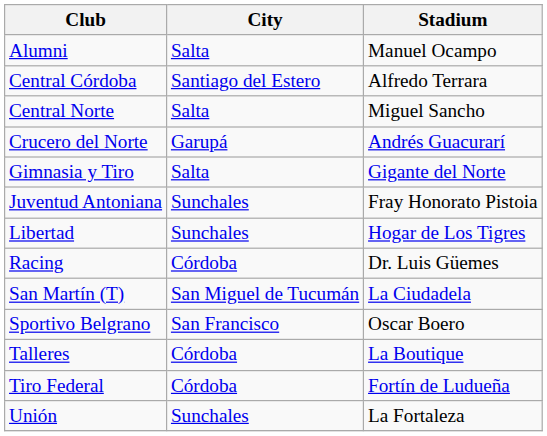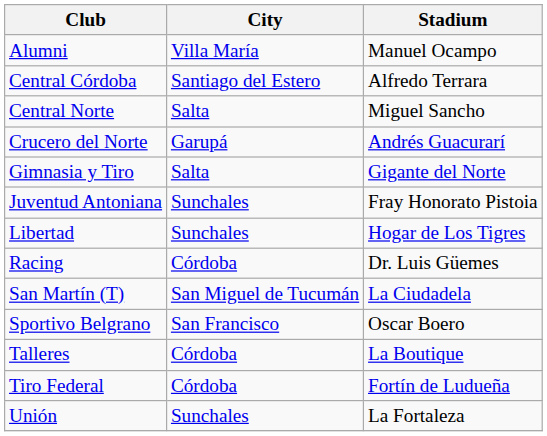Alumni | City: Salta -> Villa María
